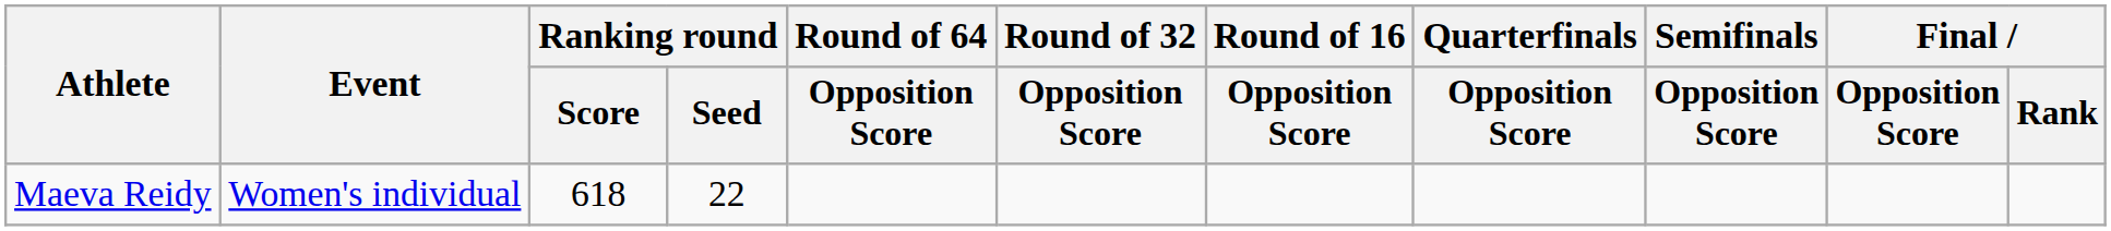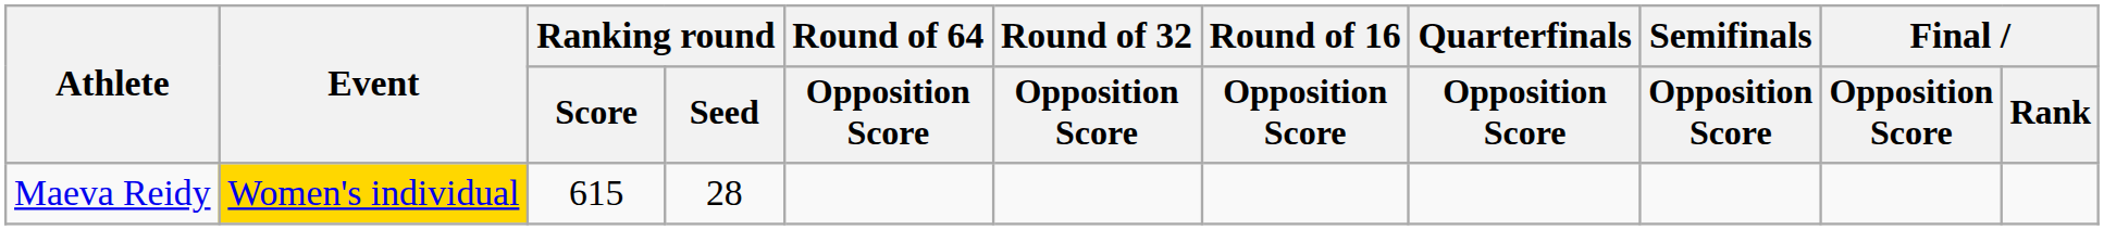Maeva Reidy | Event: no background -> gold background
Maeva Reidy | Ranking round / Score: 618 -> 615
Maeva Reidy | Ranking round / Seed: 22 -> 28
